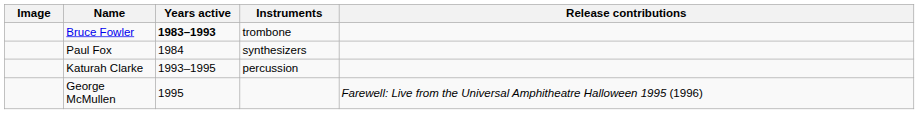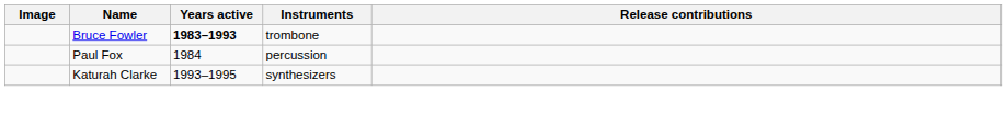Paul Fox | Instruments: synthesizers -> percussion
Katurah Clarke | Instruments: percussion -> synthesizers
- row: George McMullen | 1995 | Farewell: Live from the Universal Amphitheatre Halloween 1995 (1996)
